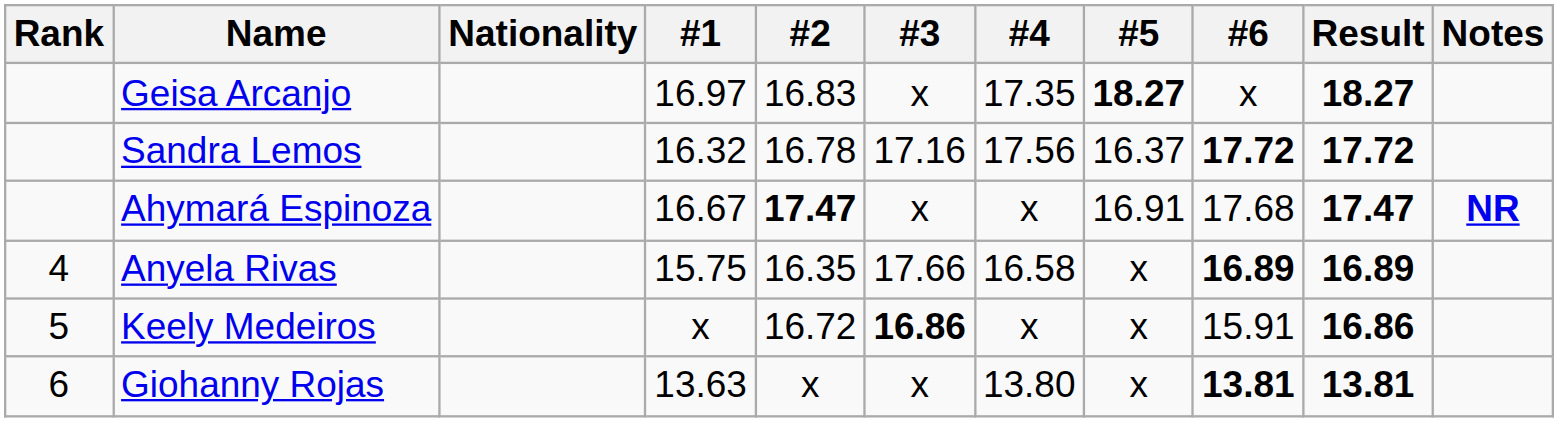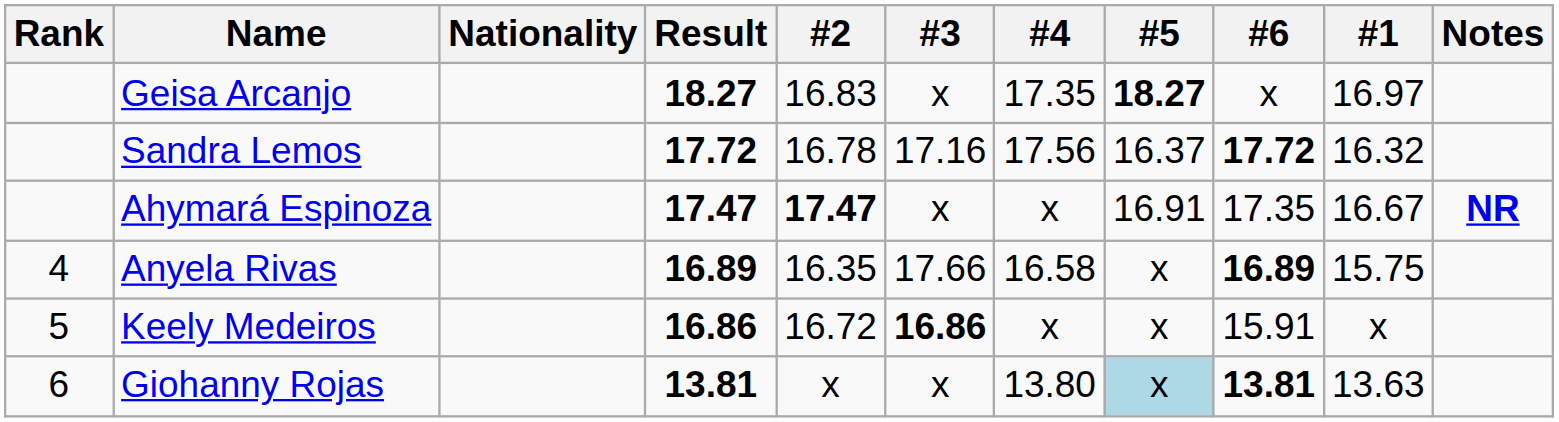columns swapped: #1 <-> Result
Ahymará Espinoza | #6: 17.68 -> 17.35
Giohanny Rojas | #5: no background -> lightblue background
